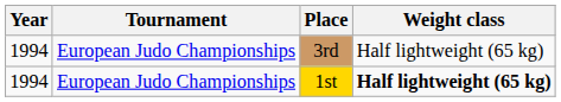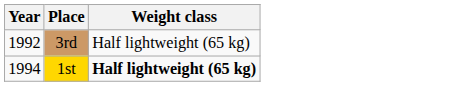- column: Tournament | European Judo Championships | European Judo Championships
3rd | Year: 1994 -> 1992
